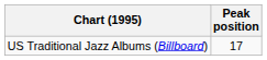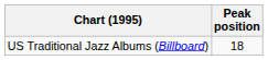US Traditional Jazz Albums (Billboard) | Peak position: 17 -> 18
